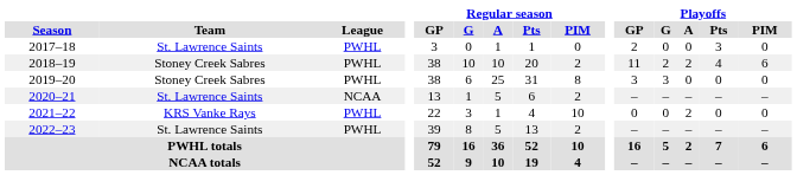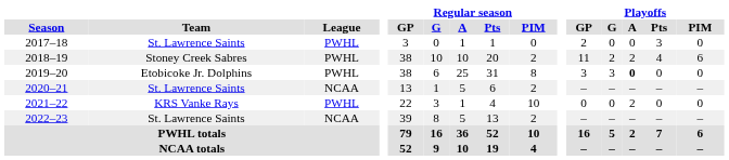2019–20 | Team: Stoney Creek Sabres -> Etobicoke Jr. Dolphins
2019–20 | Playoffs / A: normal -> bold
2022–23 | League: PWHL -> NCAA
